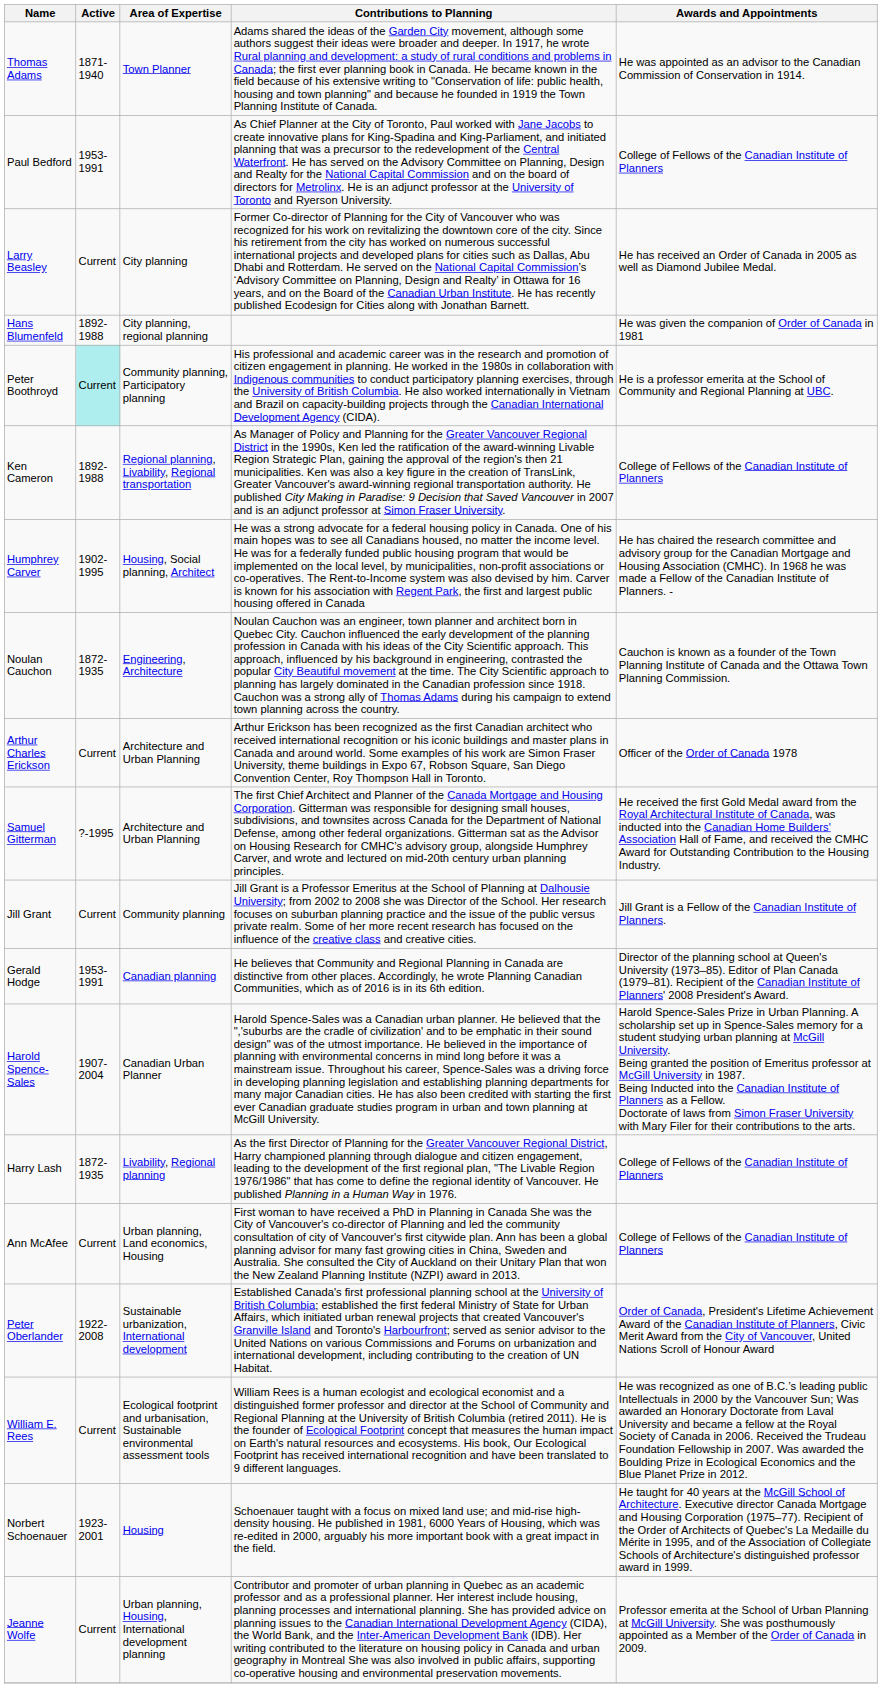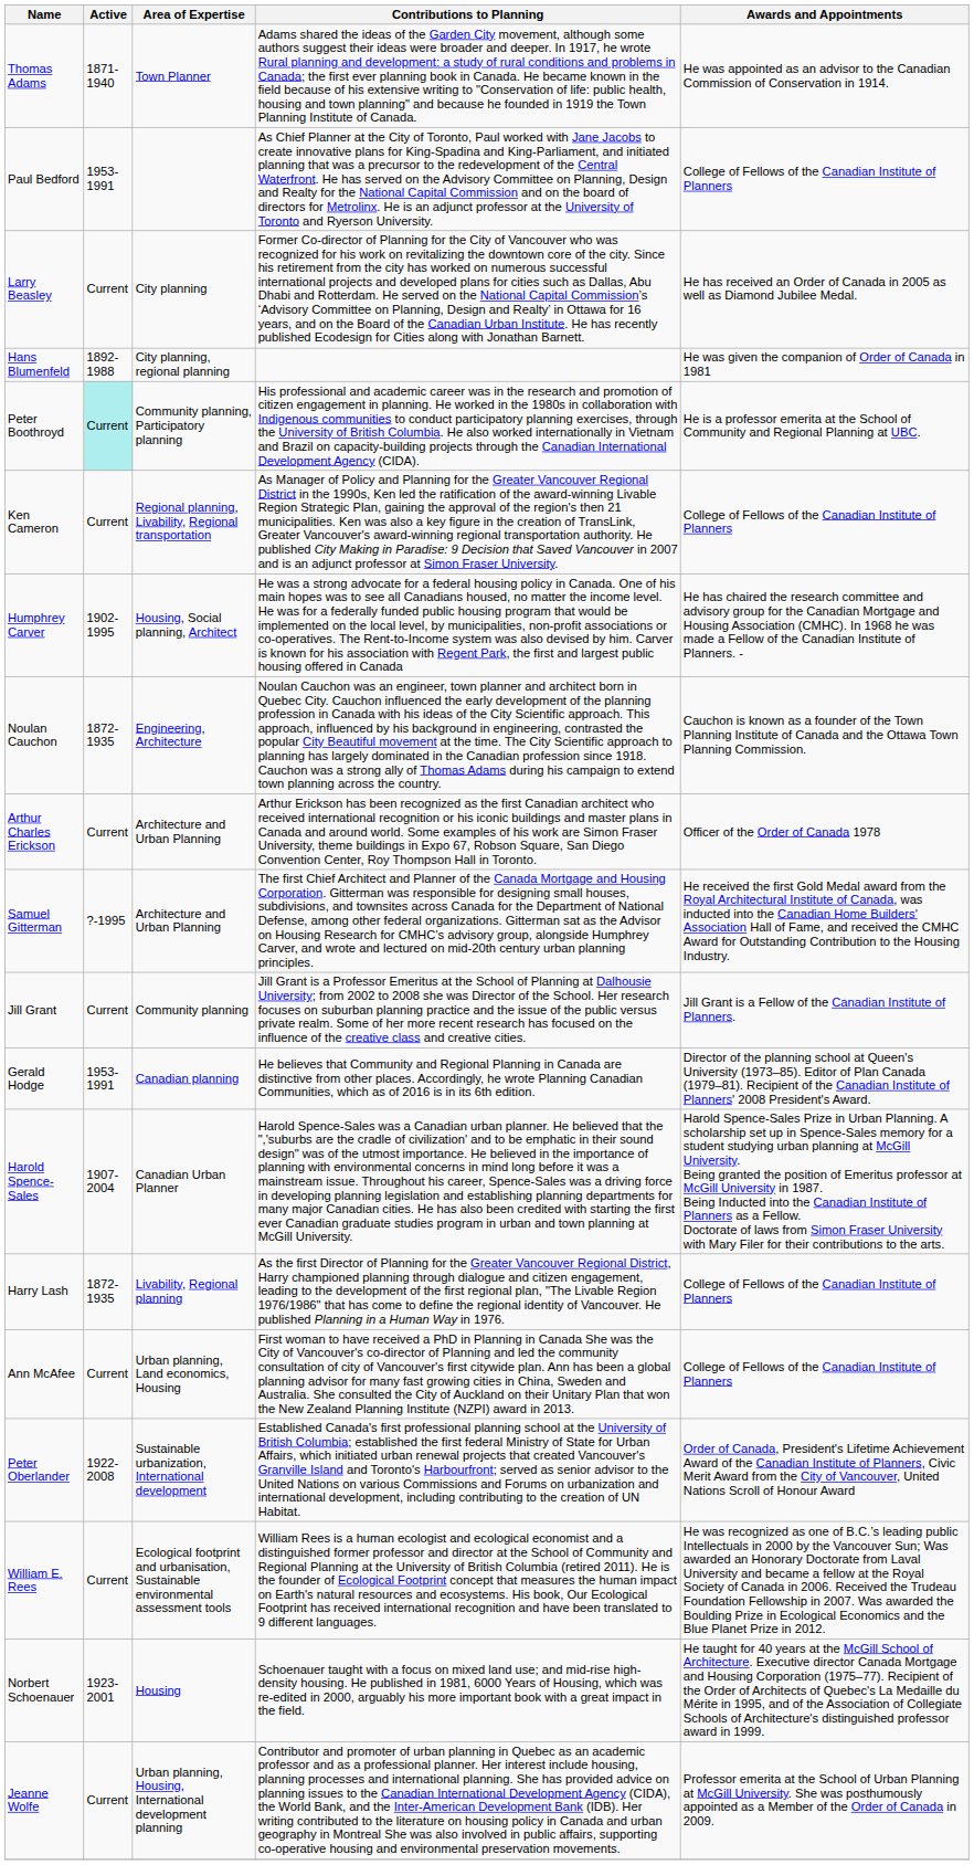Ken Cameron | Active: 1892-1988 -> Current
